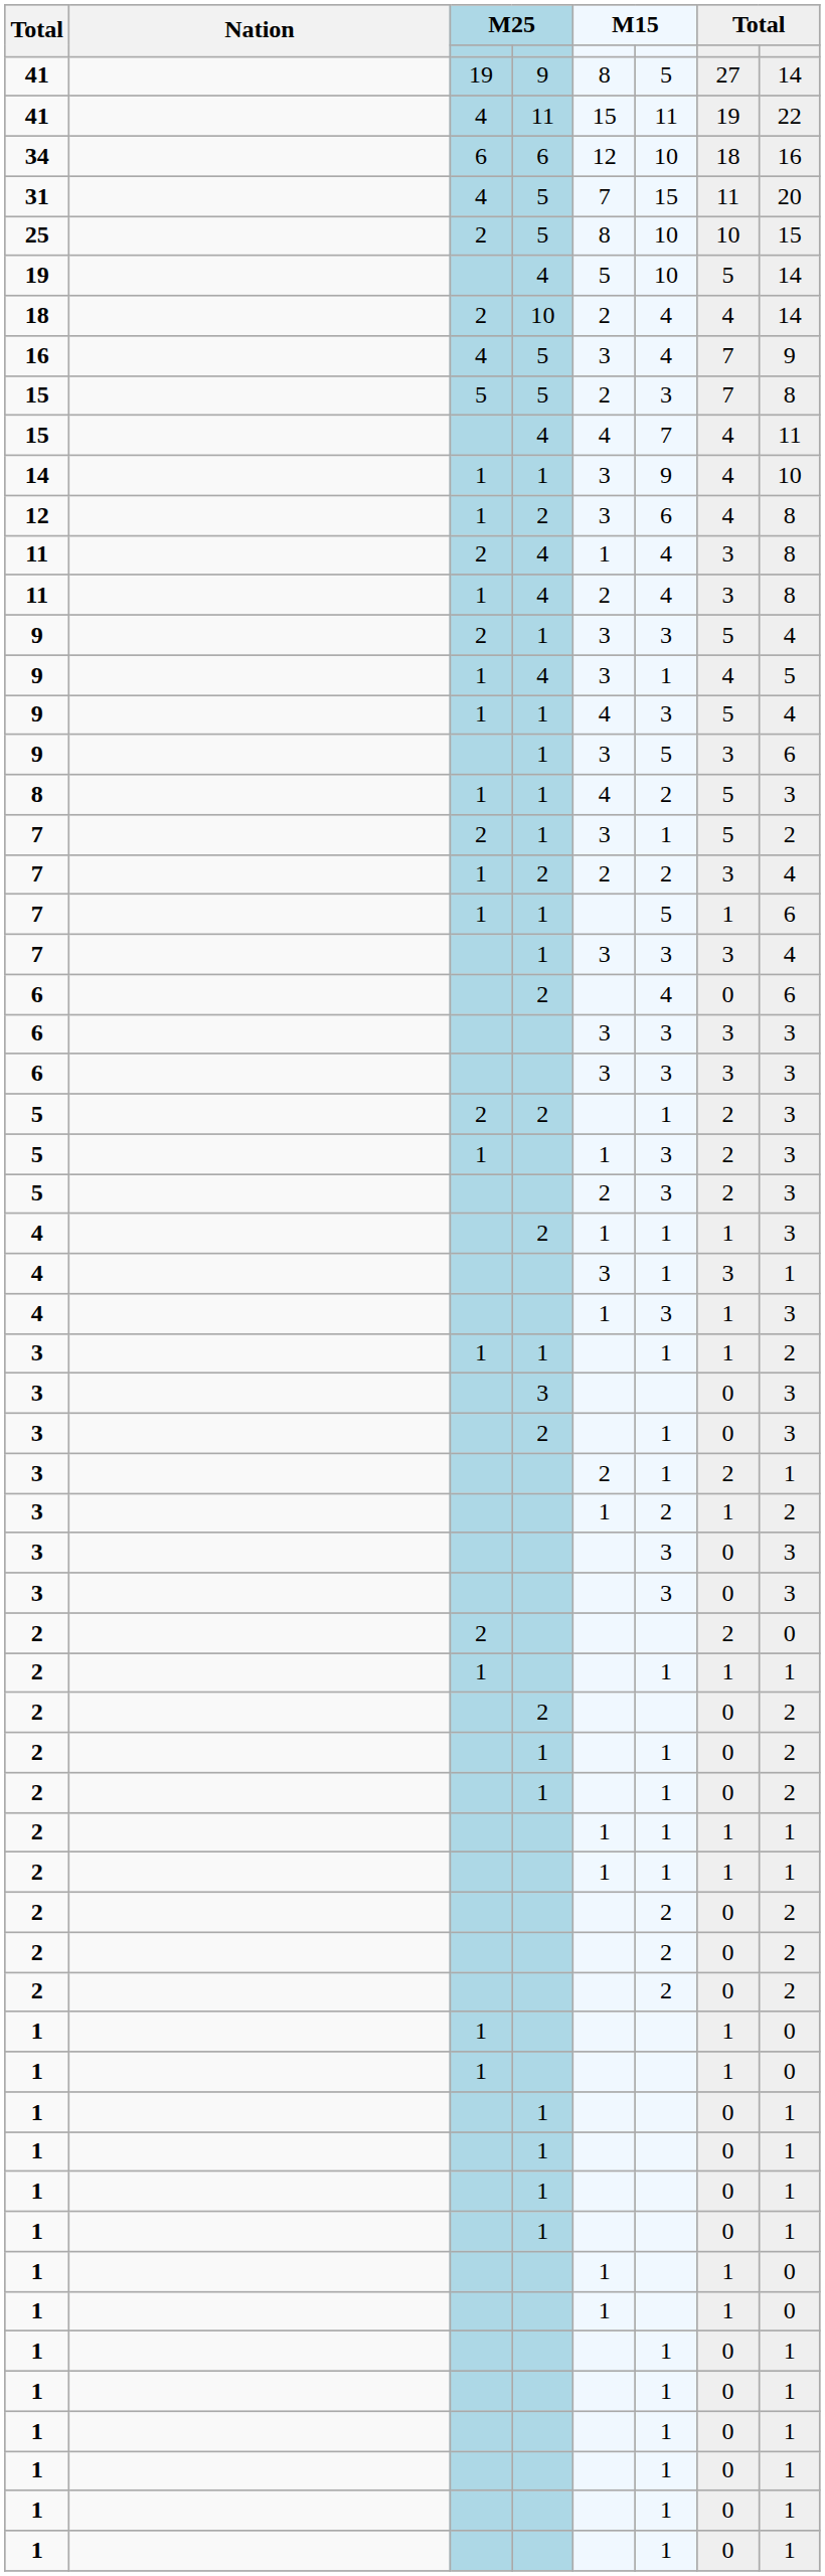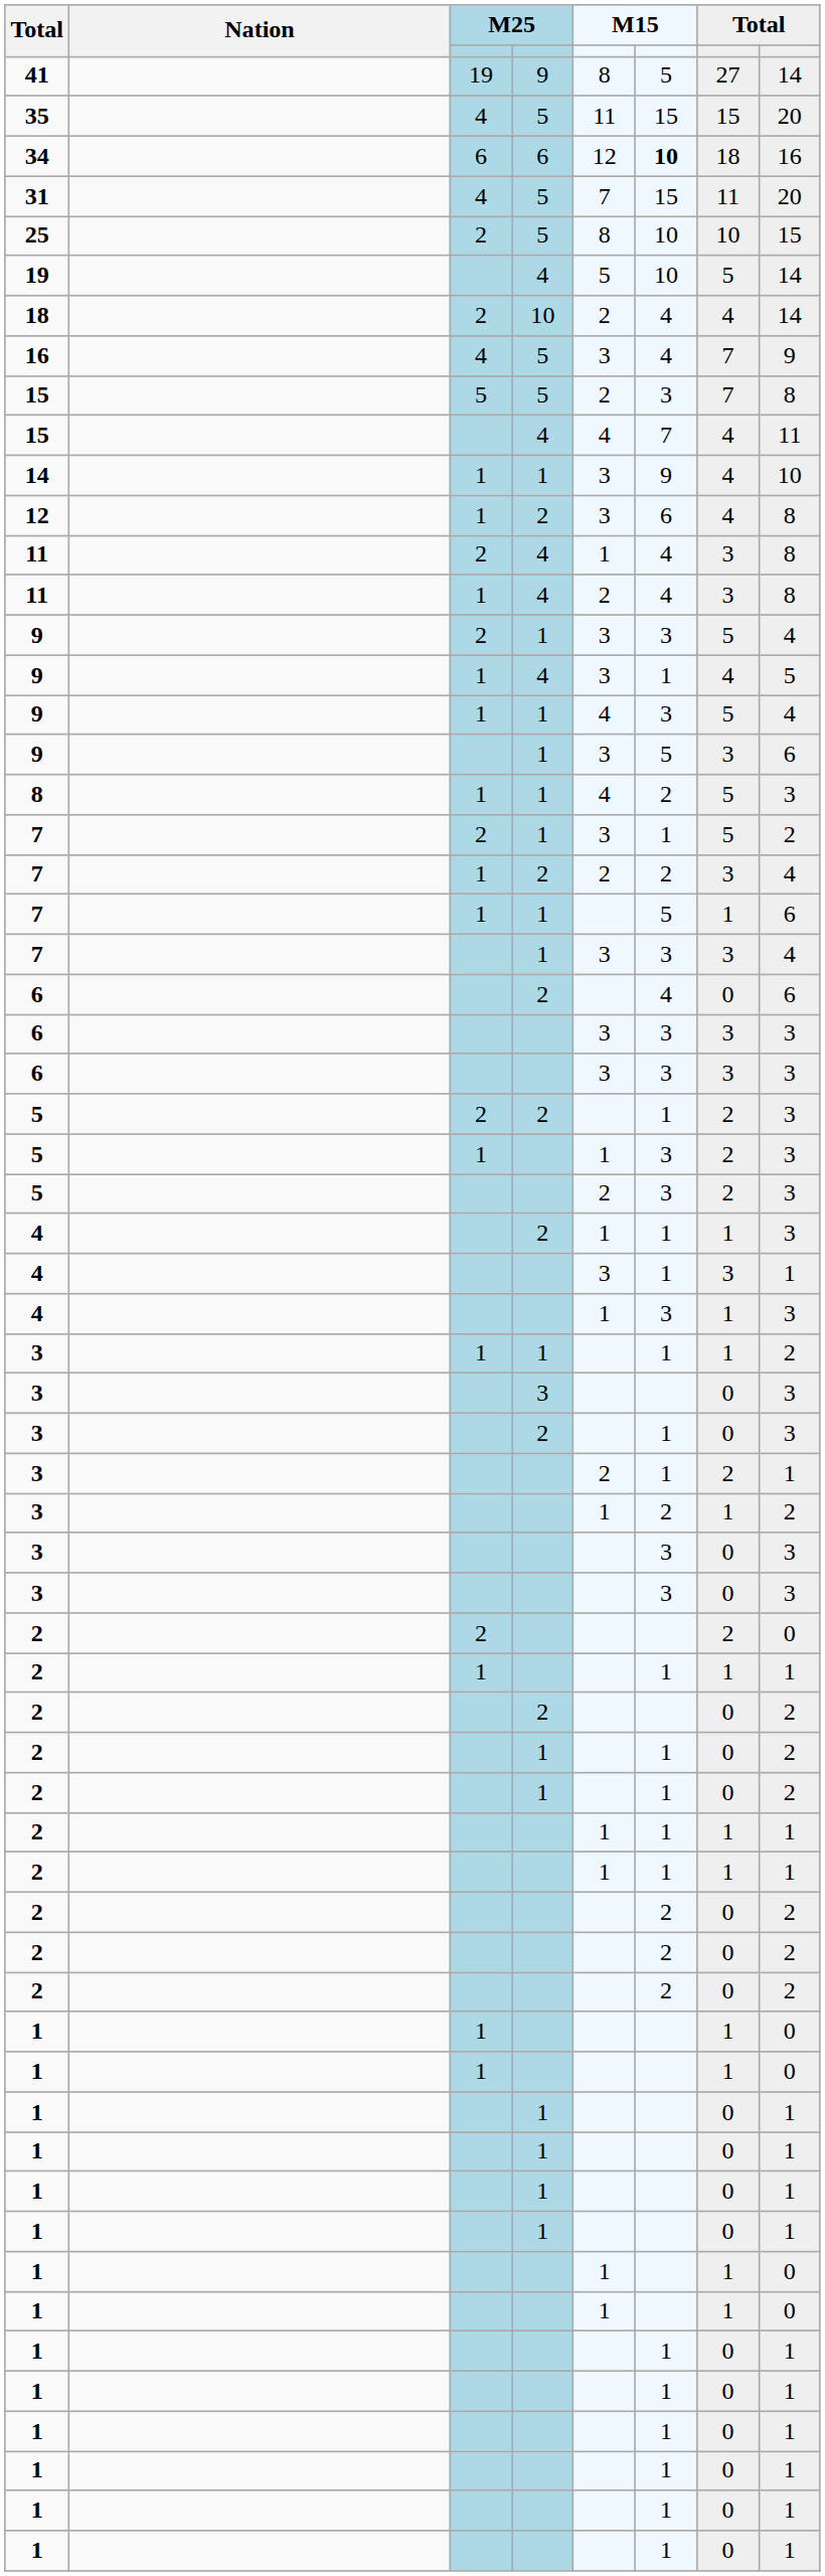- row: 41 | 4 | 11 | 15 | 11 | 19 | 22
+ row: 35 | 4 | 5 | 11 | 15 | 15 | 20
34 | column 6: normal -> bold
